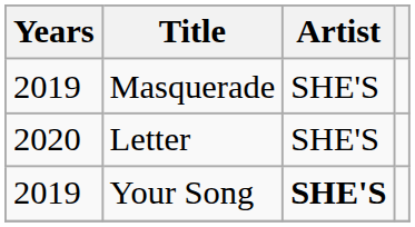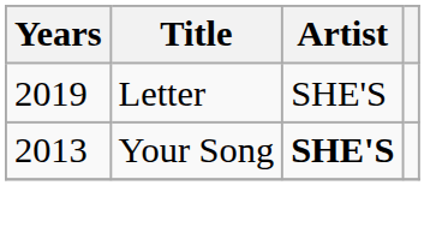- row: 2019 | Masquerade | SHE'S
Letter | Years: 2020 -> 2019
Your Song | Years: 2019 -> 2013
